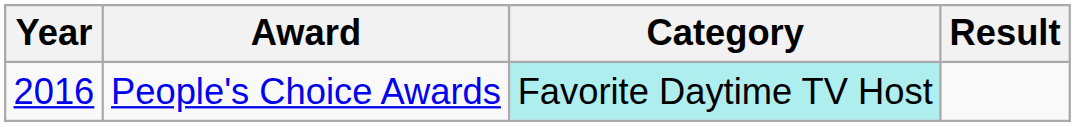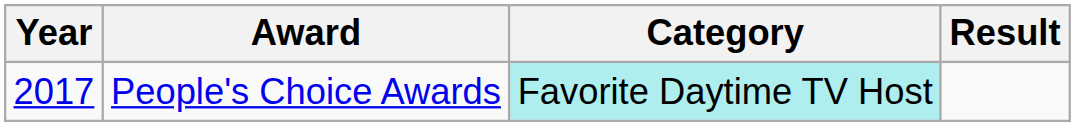People's Choice Awards | Year: 2016 -> 2017
